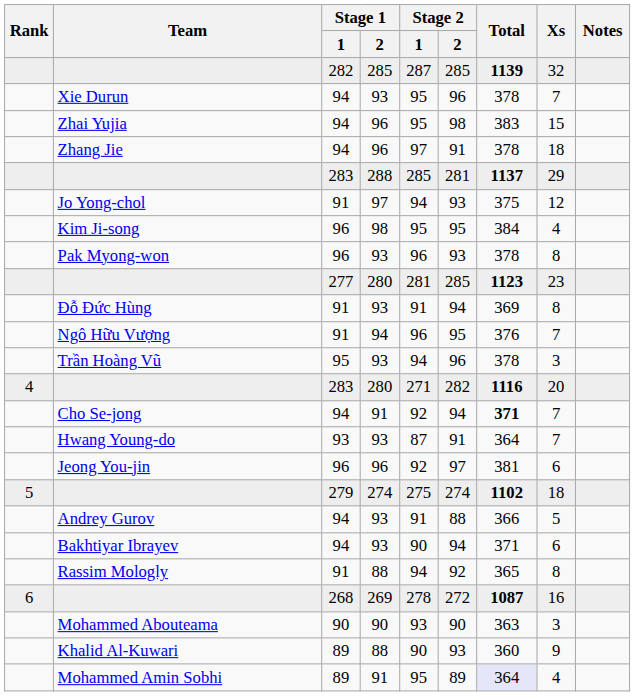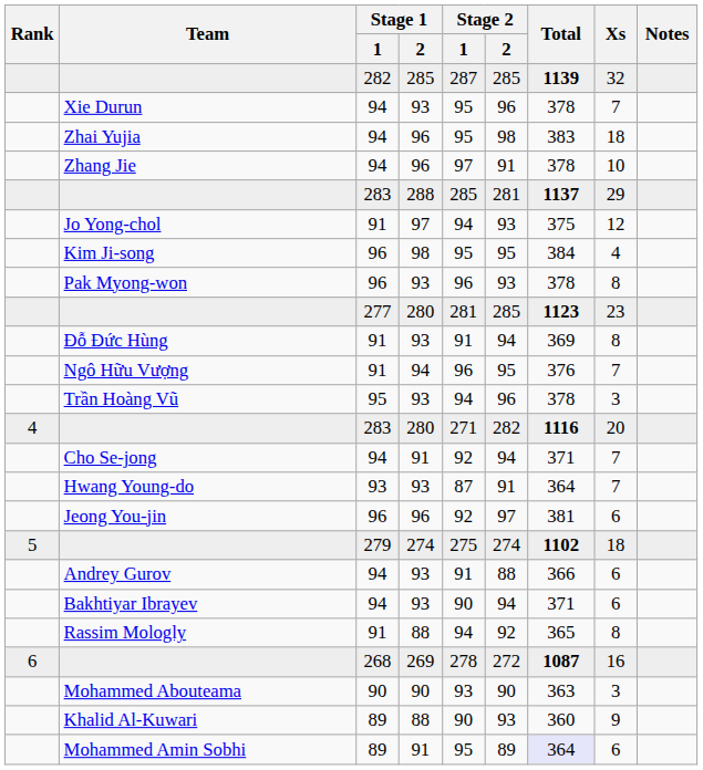Zhai Yujia | Xs: 15 -> 18
Zhang Jie | Xs: 18 -> 10
Cho Se-jong | Total: bold -> normal
Andrey Gurov | Xs: 5 -> 6
Mohammed Amin Sobhi | Xs: 4 -> 6
